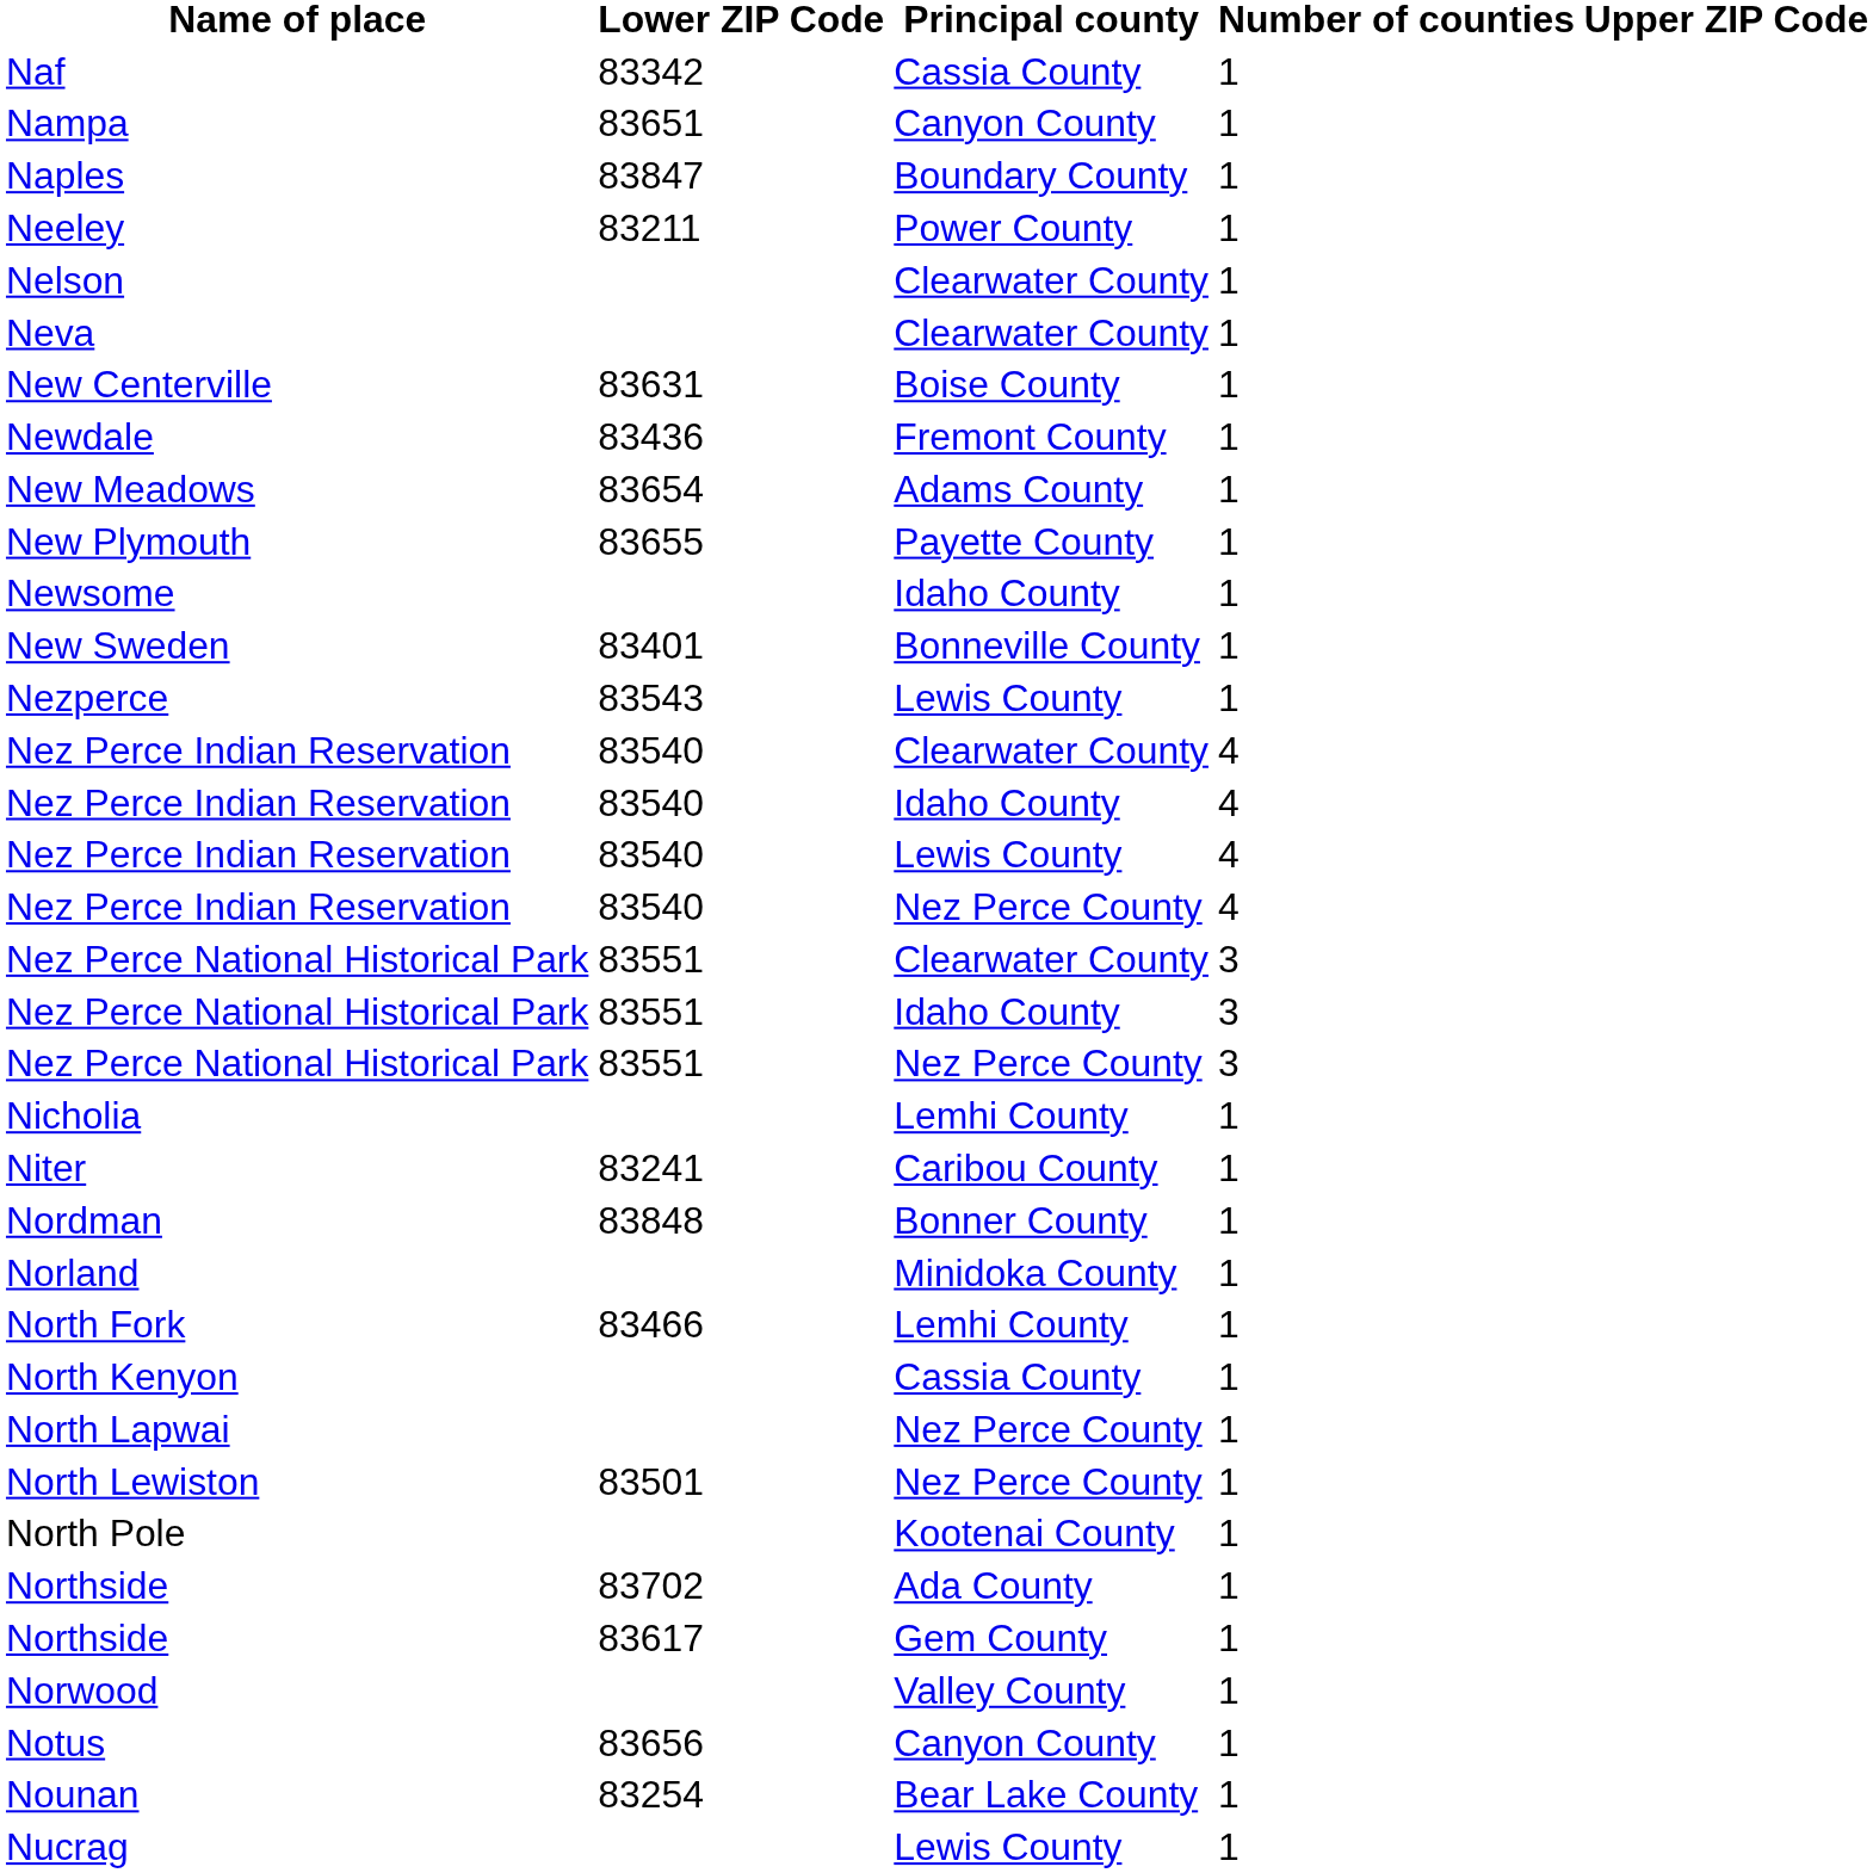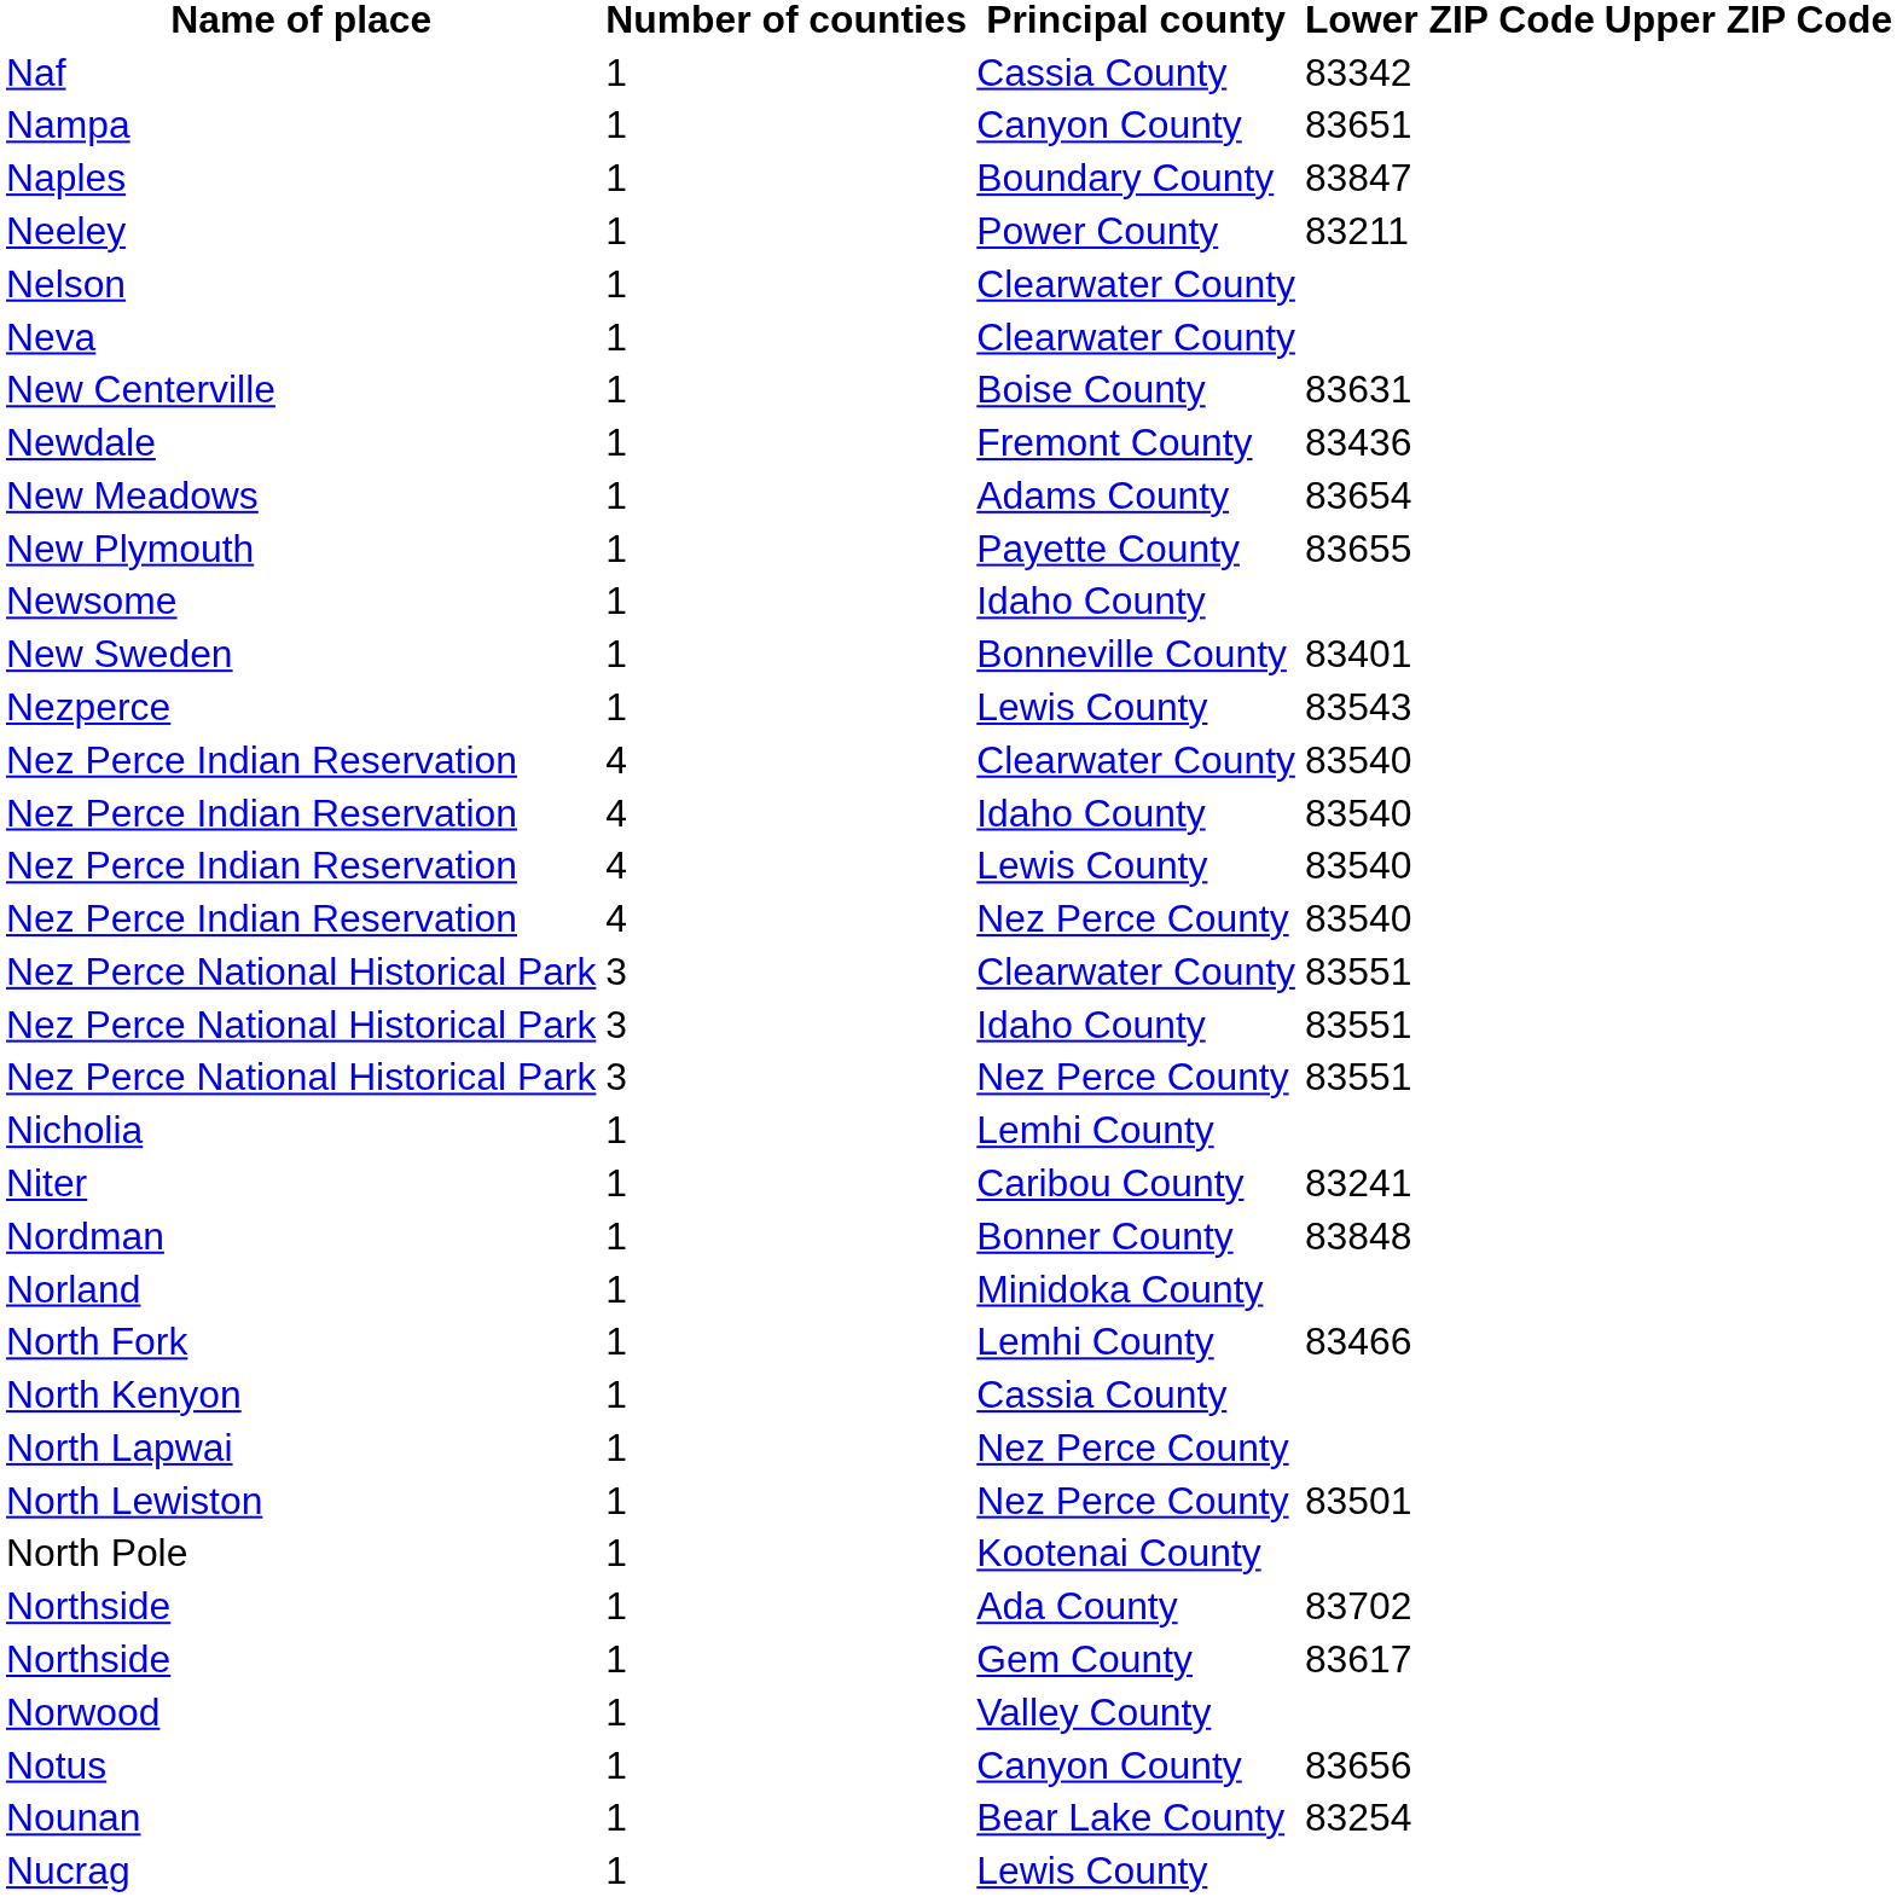columns swapped: Number of counties <-> Lower ZIP Code
